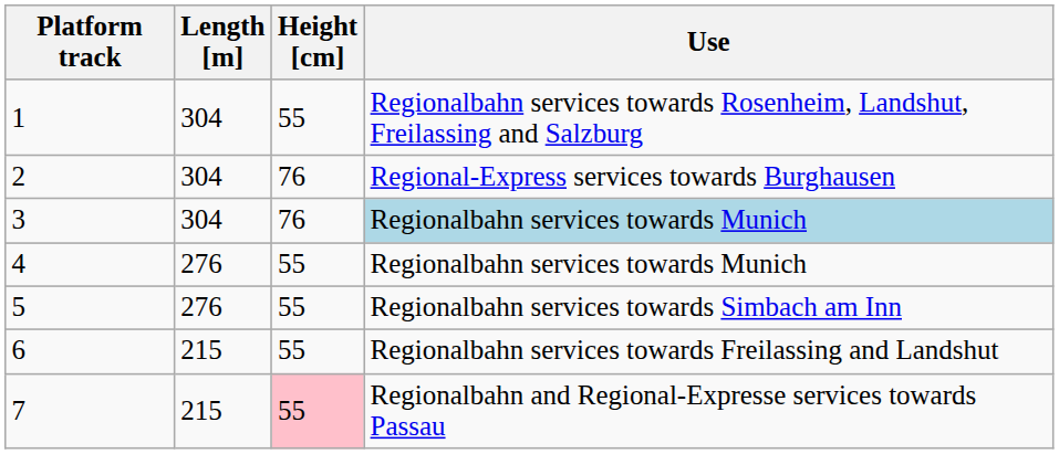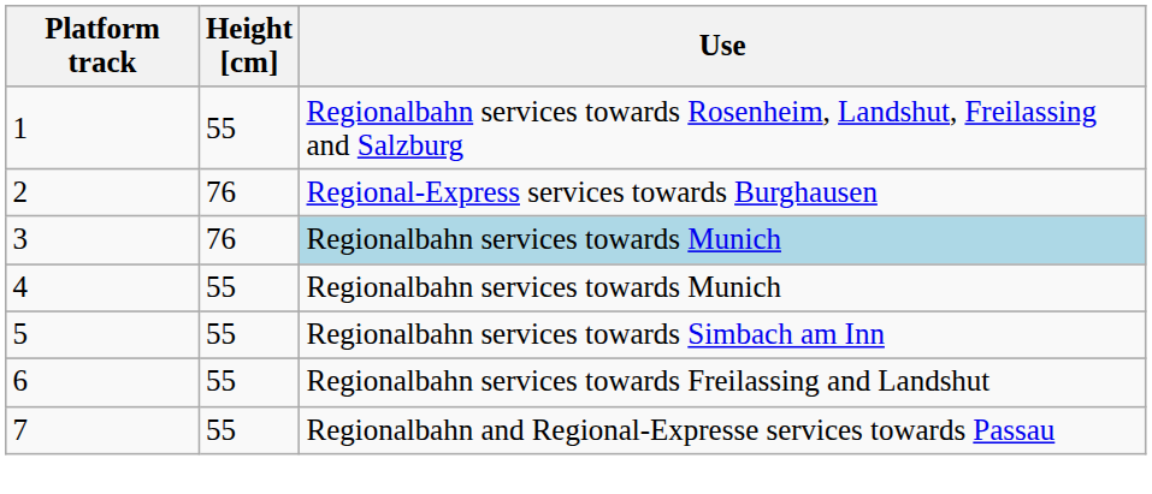- column: Length [m] | 304 | 304 | 304 | 276 | 276 | 215 | 215
7 | Height [cm]: pink background -> no background
